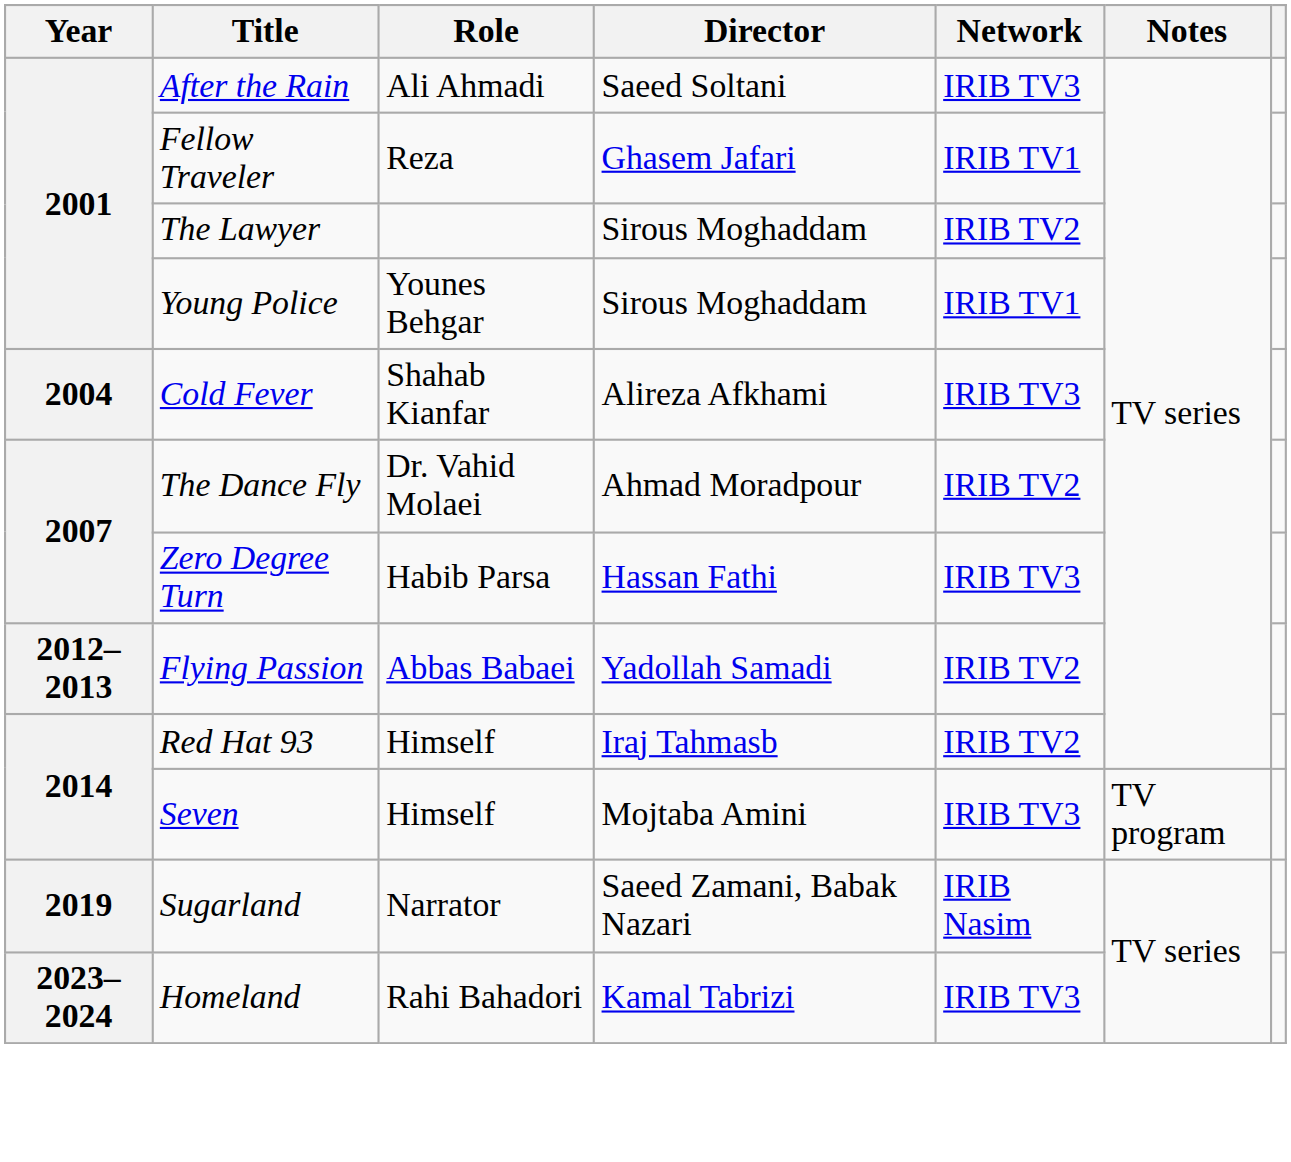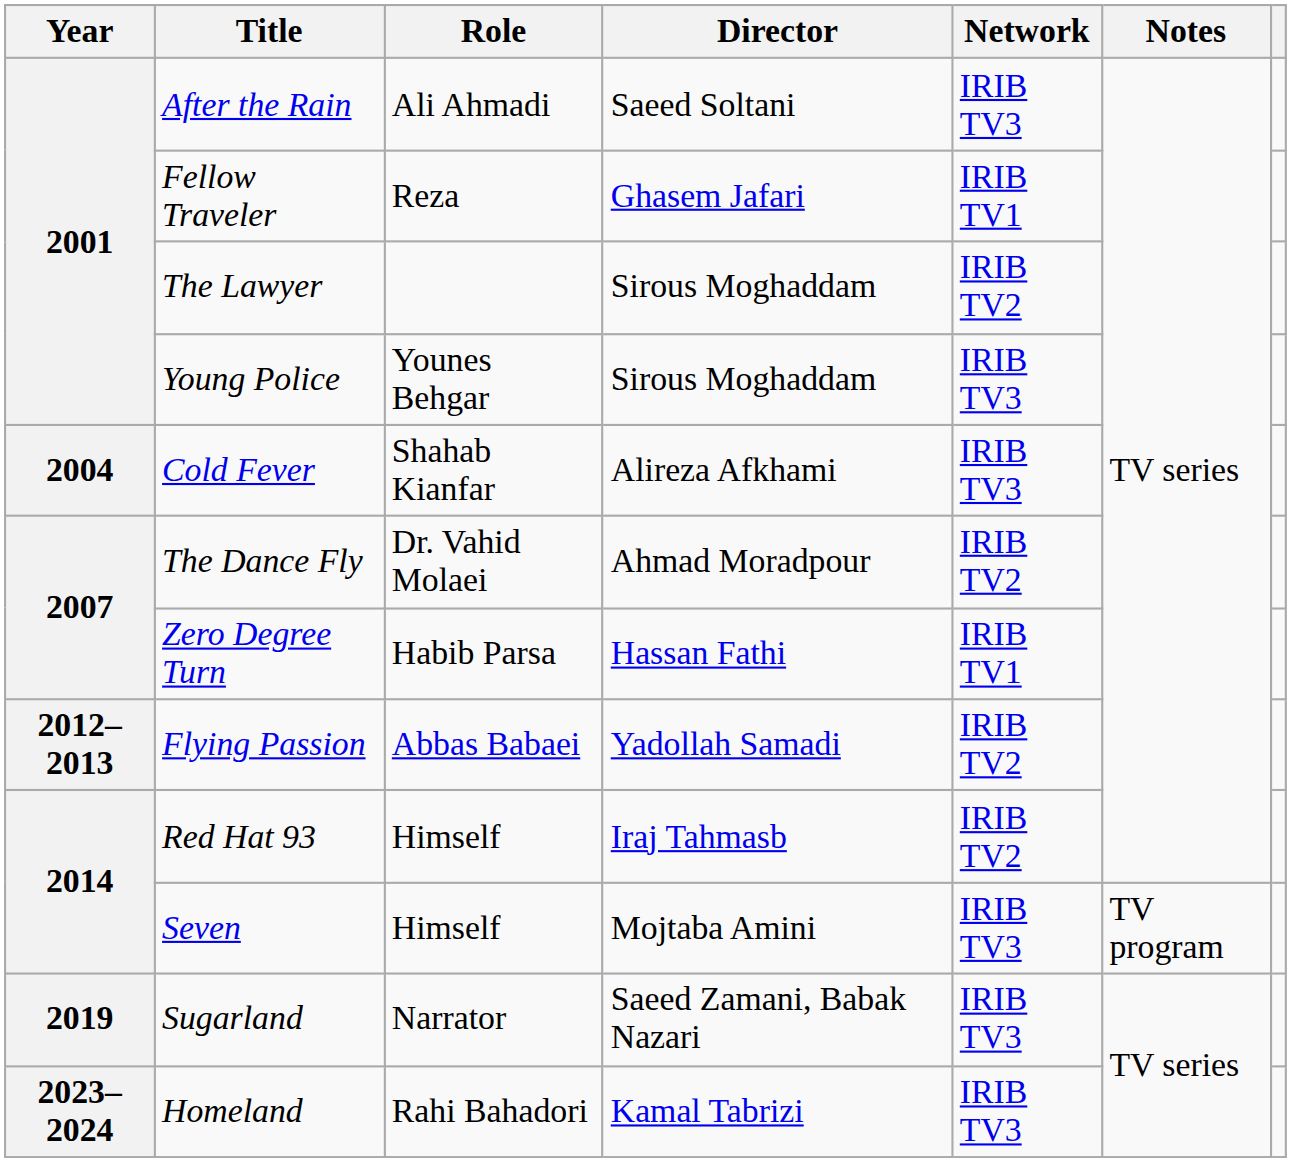Young Police | Network: IRIB TV1 -> IRIB TV3
Zero Degree Turn | Network: IRIB TV3 -> IRIB TV1
Sugarland | Network: IRIB Nasim -> IRIB TV3
